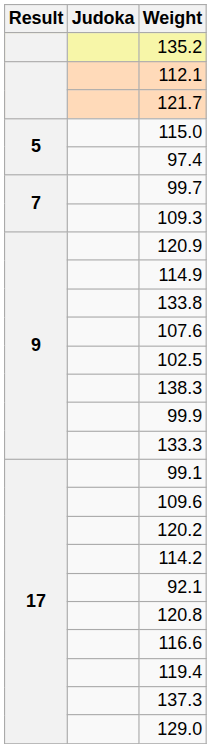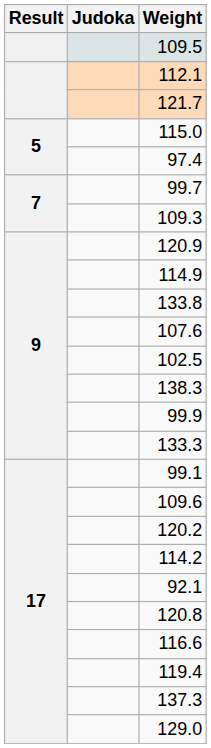- row: 135.2
+ row: 109.5
